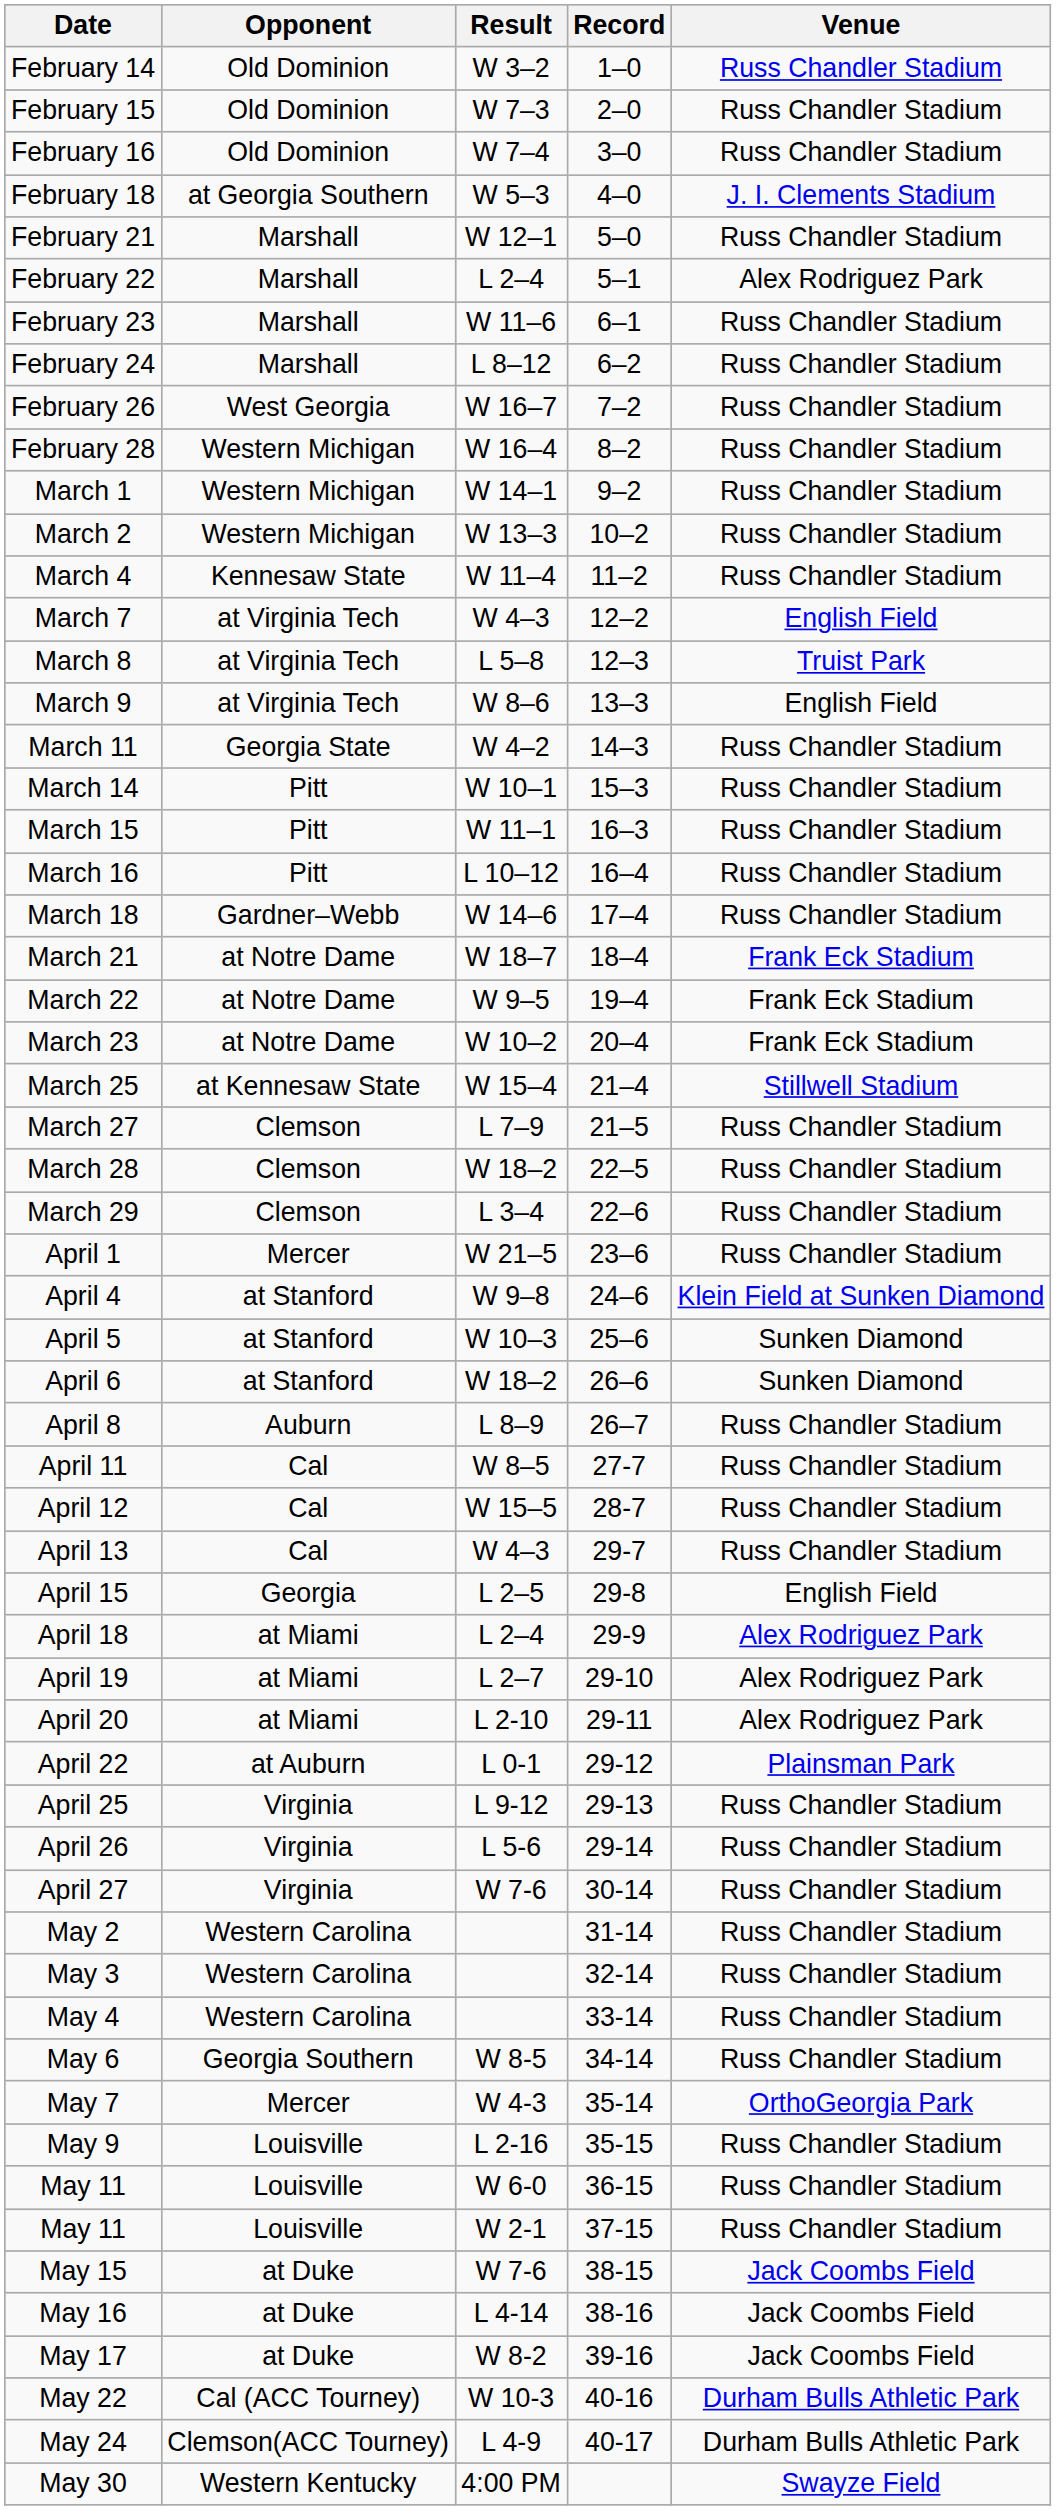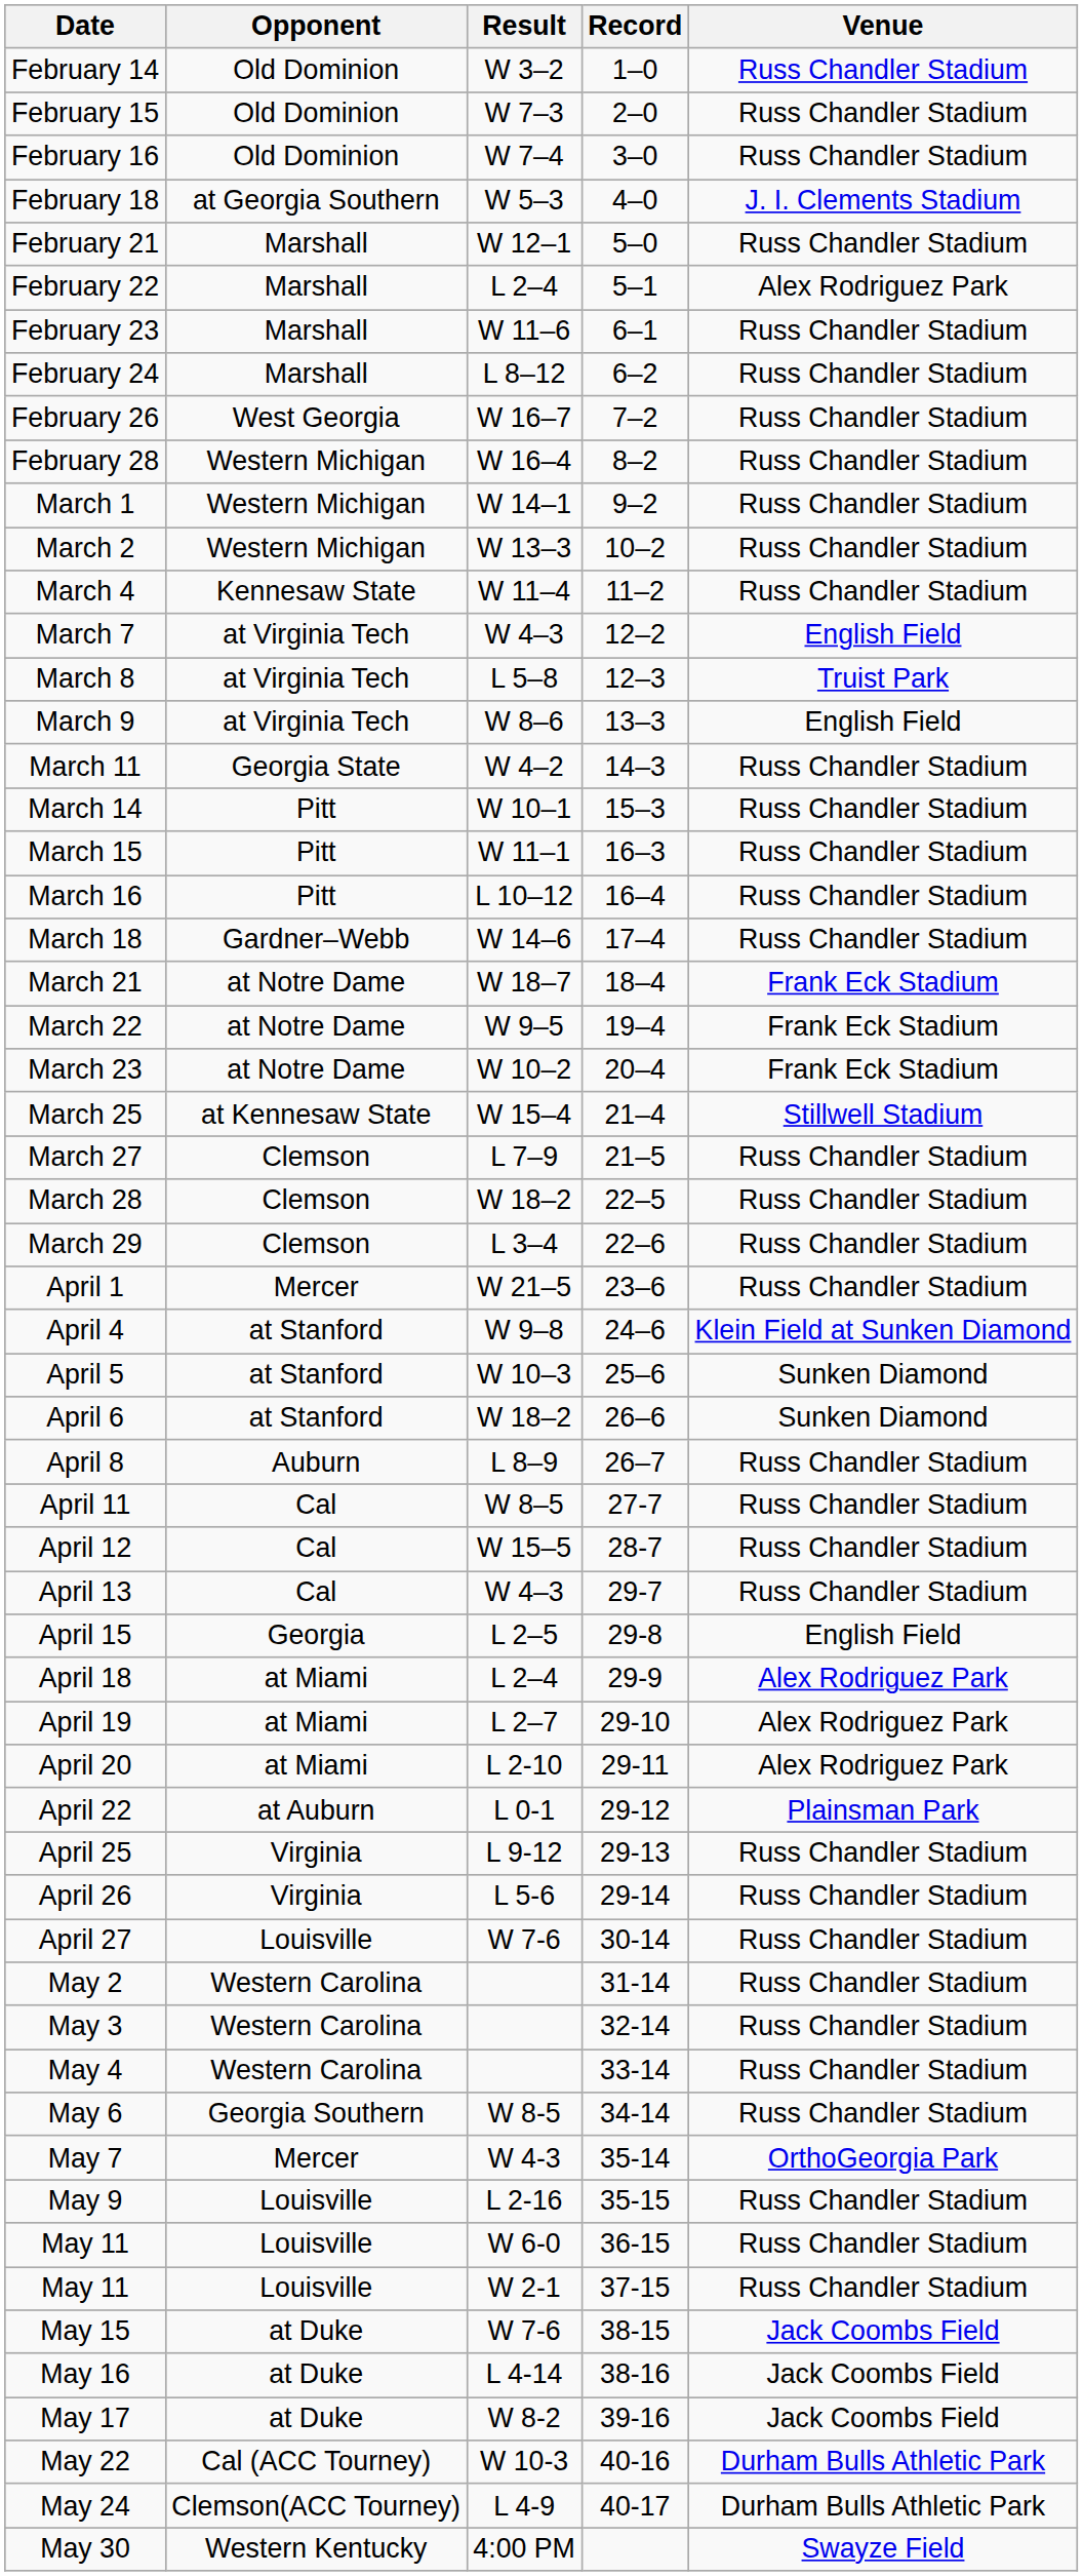April 27 | Opponent: Virginia -> Louisville
